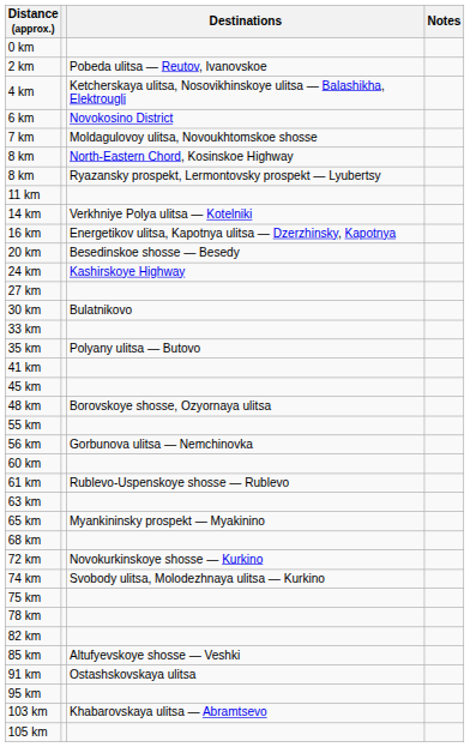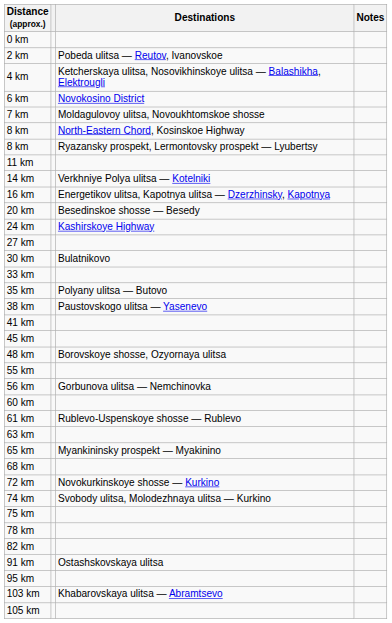+ row: 38 km | Paustovskogo ulitsa — Yasenevo
- row: 85 km | Altufyevskoye shosse — Veshki
